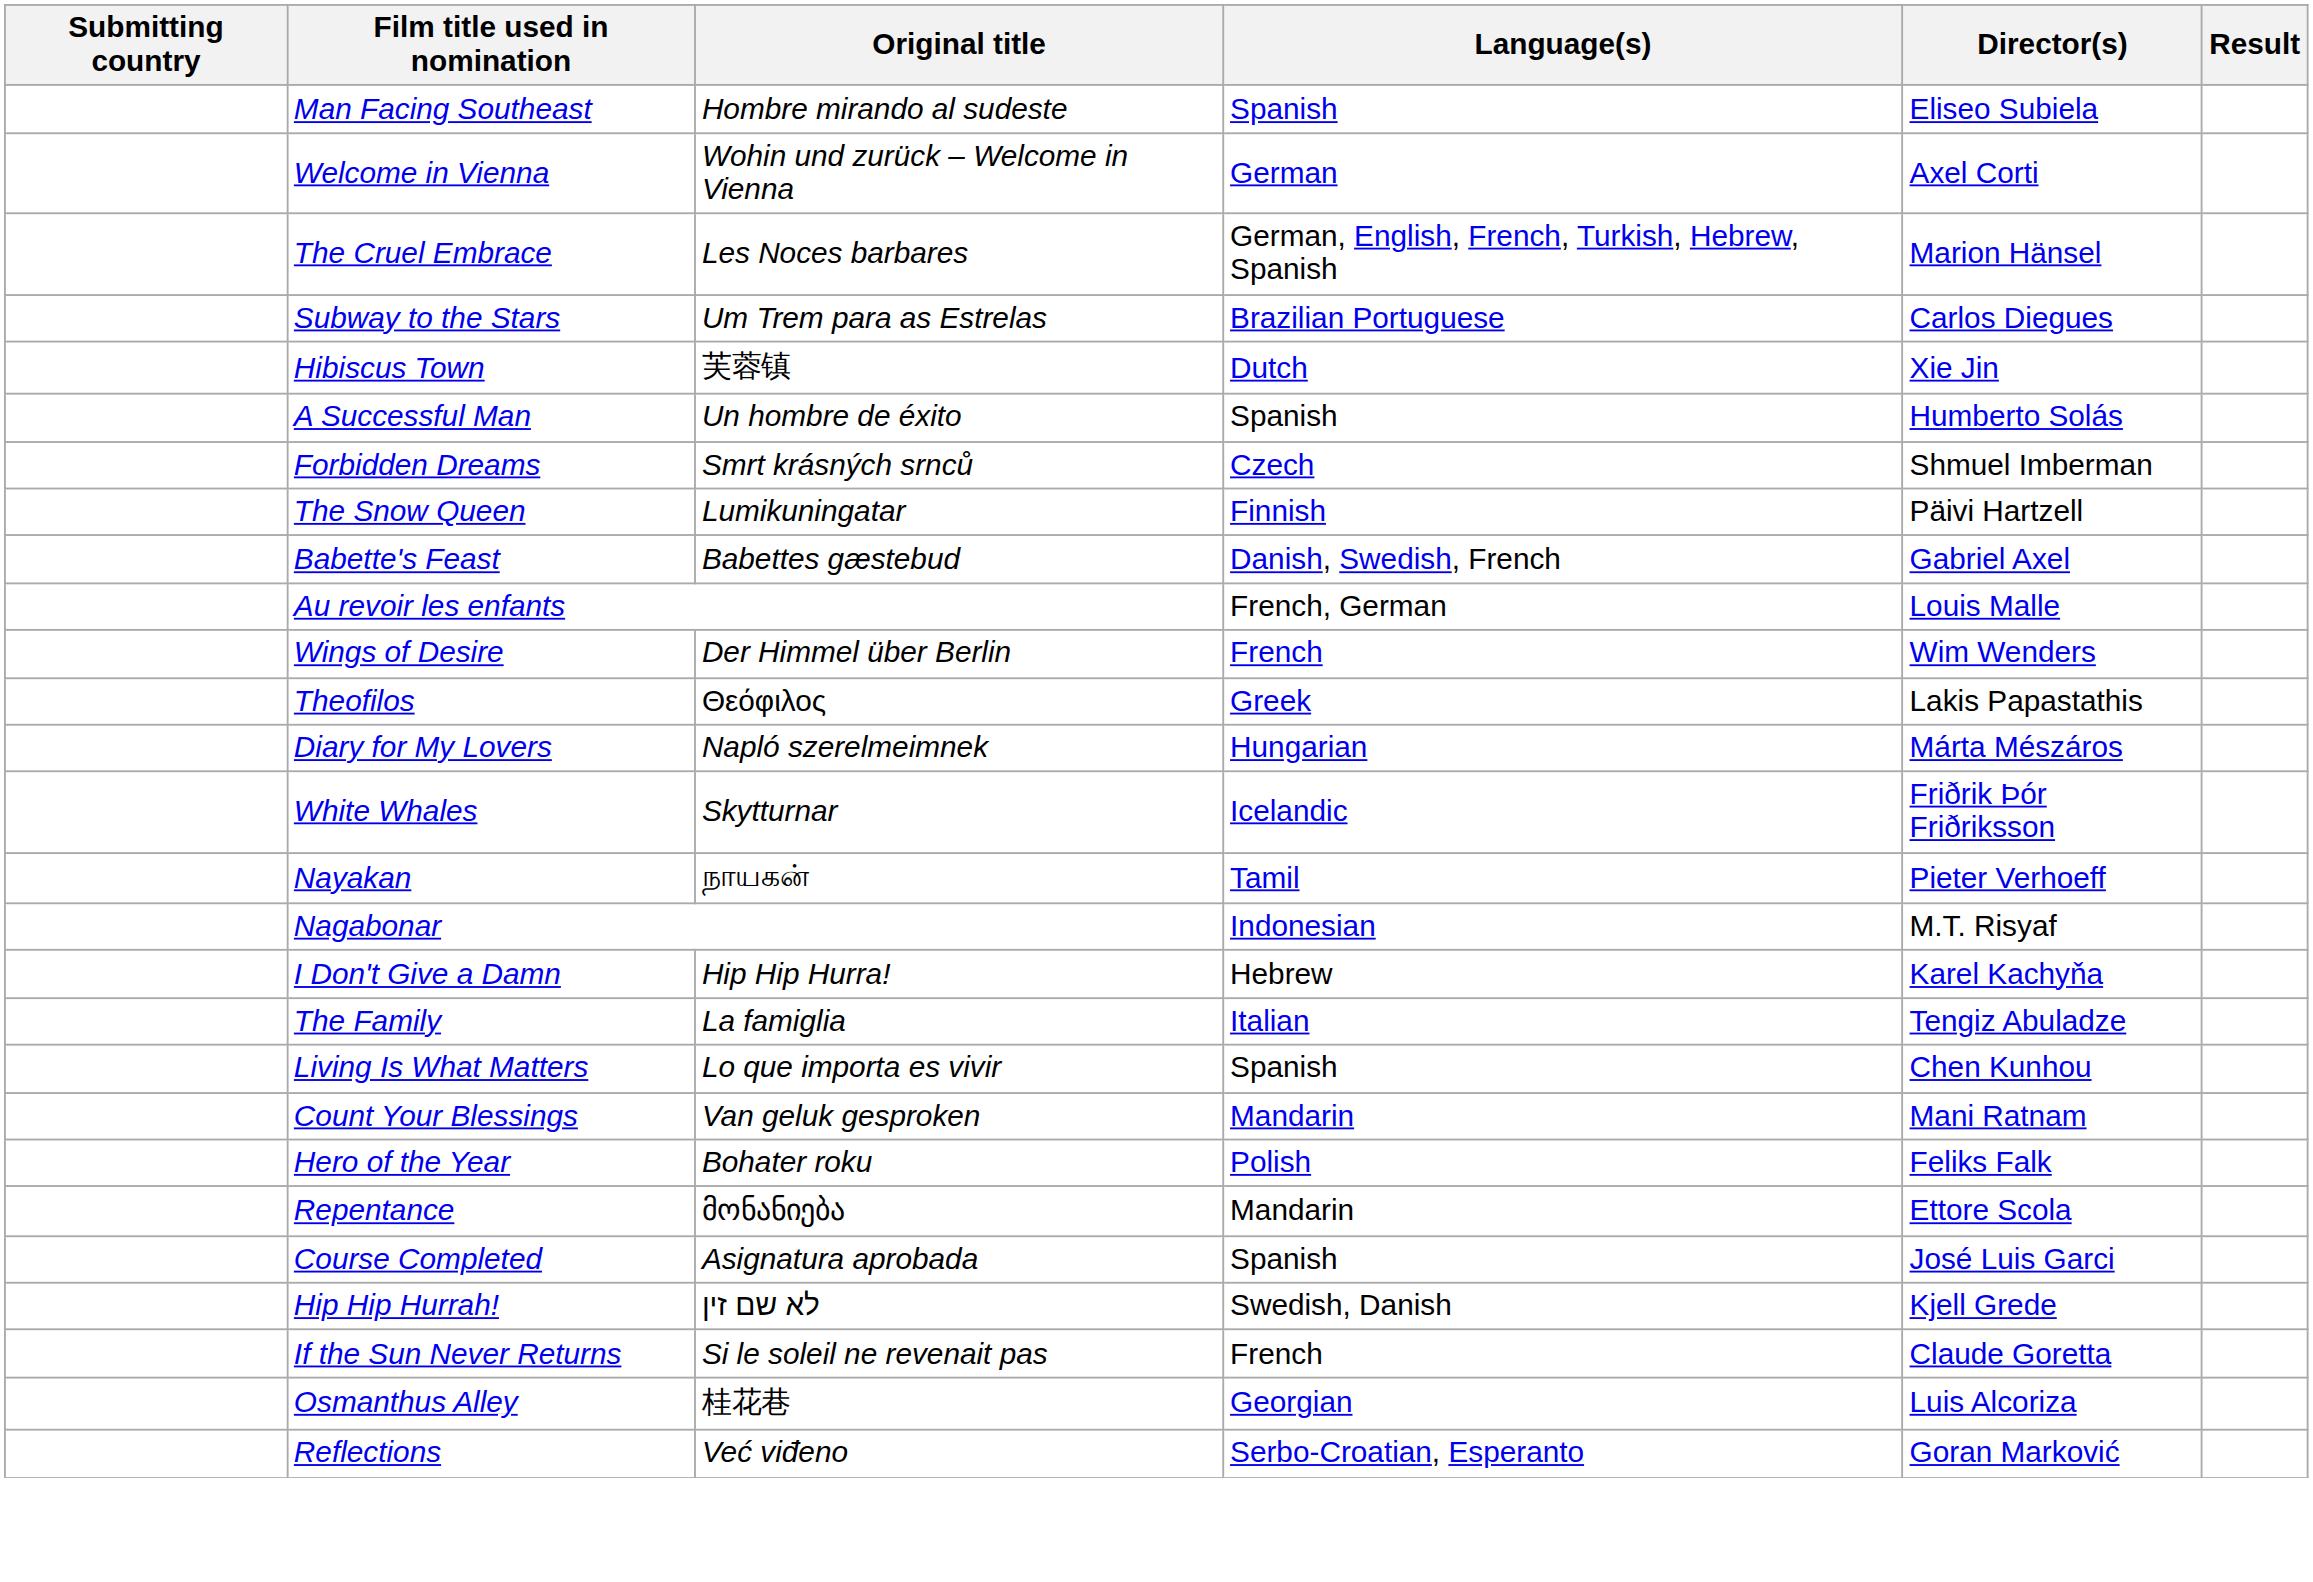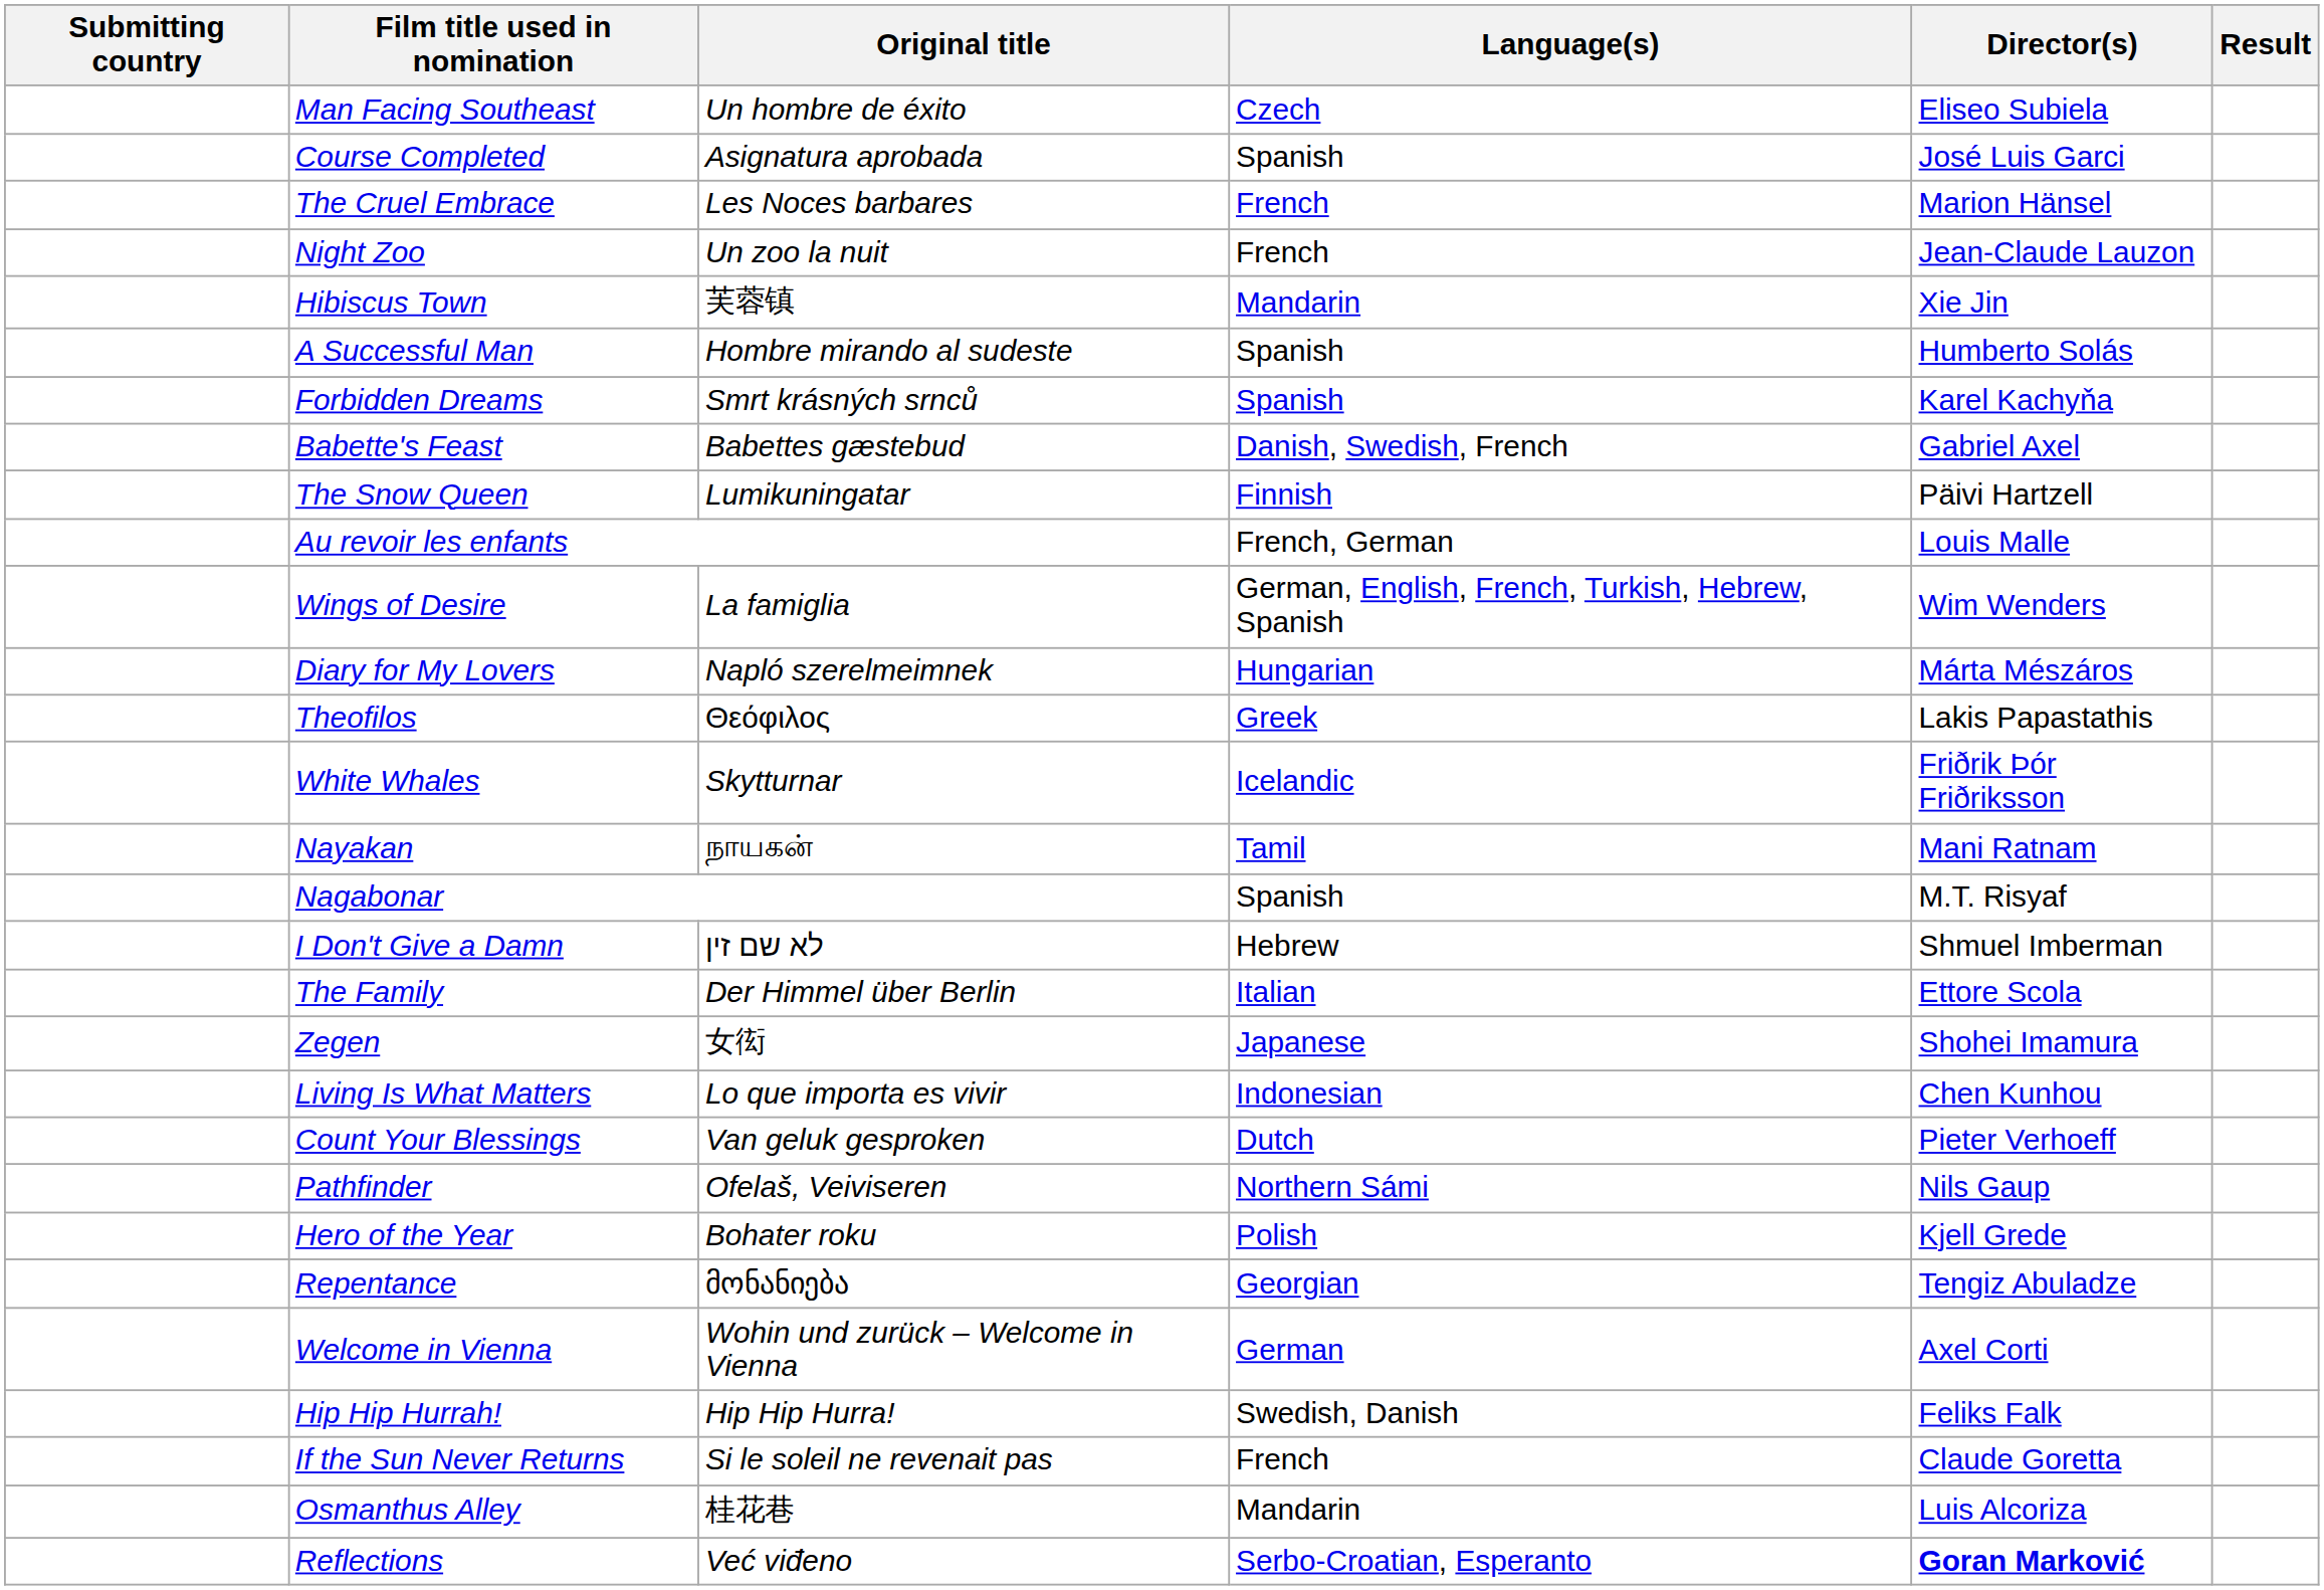Man Facing Southeast | Original title: Hombre mirando al sudeste -> Un hombre de éxito
Man Facing Southeast | Language(s): Spanish -> Czech
rows swapped: Welcome in Vienna <-> Course Completed
The Cruel Embrace | Language(s): German, English, French, Turkish, Hebrew, Spanish -> French
- row: Subway to the Stars | Um Trem para as Estrelas | Brazilian Portuguese | Carlos Diegues
+ row: Night Zoo | Un zoo la nuit | French | Jean-Claude Lauzon
Hibiscus Town | Language(s): Dutch -> Mandarin
A Successful Man | Original title: Un hombre de éxito -> Hombre mirando al sudeste
Forbidden Dreams | Language(s): Czech -> Spanish
Forbidden Dreams | Director(s): Shmuel Imberman -> Karel Kachyňa
rows swapped: Babette's Feast <-> The Snow Queen
Wings of Desire | Original title: Der Himmel über Berlin -> La famiglia
Wings of Desire | Language(s): French -> German, English, French, Turkish, Hebrew, Spanish
rows swapped: Theofilos <-> Diary for My Lovers
Nayakan | Director(s): Pieter Verhoeff -> Mani Ratnam
Nagabonar | Language(s): Indonesian -> Spanish
I Don't Give a Damn | Original title: Hip Hip Hurra! -> לא שם זין
I Don't Give a Damn | Director(s): Karel Kachyňa -> Shmuel Imberman
The Family | Original title: La famiglia -> Der Himmel über Berlin
The Family | Director(s): Tengiz Abuladze -> Ettore Scola
+ row: Zegen | 女衒 | Japanese | Shohei Imamura
Living Is What Matters | Language(s): Spanish -> Indonesian
Count Your Blessings | Language(s): Mandarin -> Dutch
Count Your Blessings | Director(s): Mani Ratnam -> Pieter Verhoeff
+ row: Pathfinder | Ofelaš, Veiviseren | Northern Sámi | Nils Gaup
Hero of the Year | Director(s): Feliks Falk -> Kjell Grede
Repentance | Language(s): Mandarin -> Georgian
Repentance | Director(s): Ettore Scola -> Tengiz Abuladze
Hip Hip Hurrah! | Original title: לא שם זין -> Hip Hip Hurra!
Hip Hip Hurrah! | Director(s): Kjell Grede -> Feliks Falk
Osmanthus Alley | Language(s): Georgian -> Mandarin
Reflections | Director(s): normal -> bold
